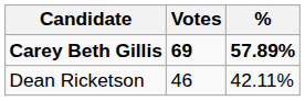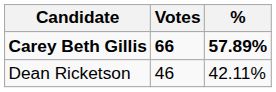Carey Beth Gillis | Votes: 69 -> 66
